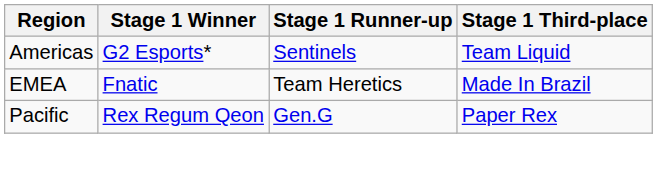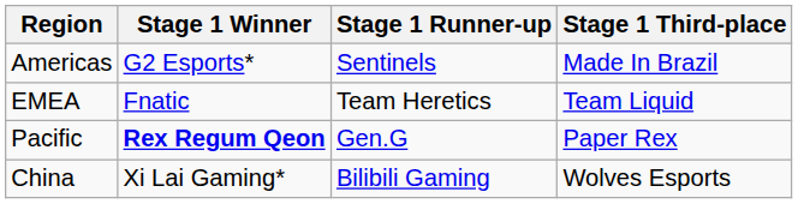Americas | Stage 1 Third-place: Team Liquid -> Made In Brazil
EMEA | Stage 1 Third-place: Made In Brazil -> Team Liquid
Pacific | Stage 1 Winner: normal -> bold
+ row: China | Xi Lai Gaming* | Bilibili Gaming | Wolves Esports
